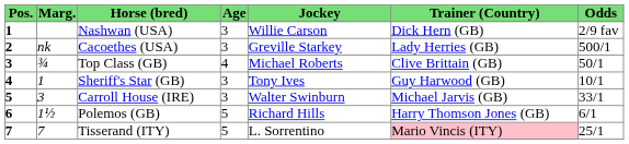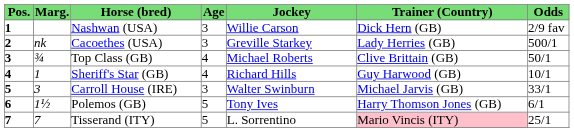Sheriff's Star (GB) | Age: 3 -> 4
Sheriff's Star (GB) | Jockey: Tony Ives -> Richard Hills
Polemos (GB) | Jockey: Richard Hills -> Tony Ives
